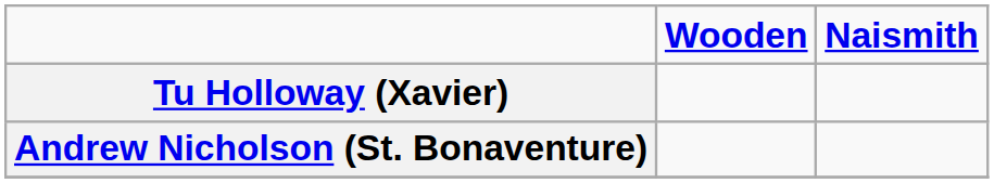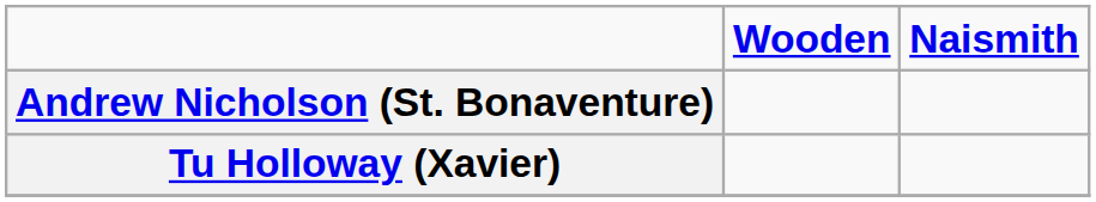rows swapped: Tu Holloway (Xavier) <-> Andrew Nicholson (St. Bonaventure)
